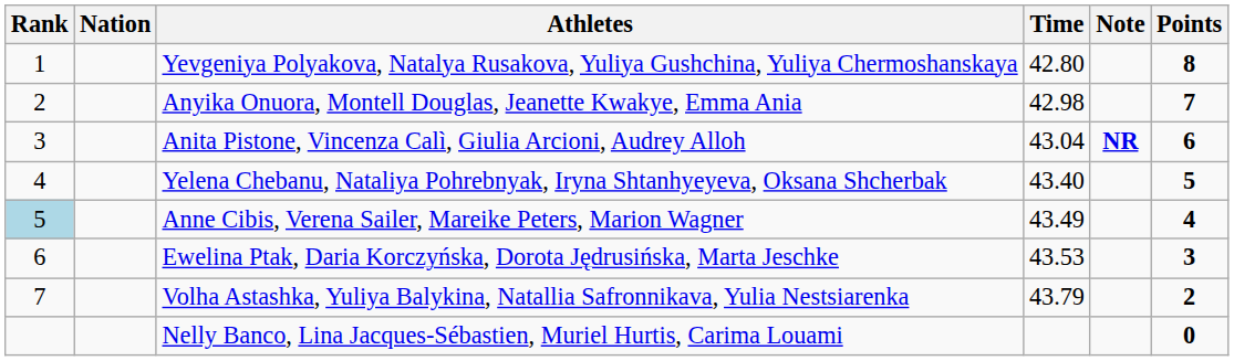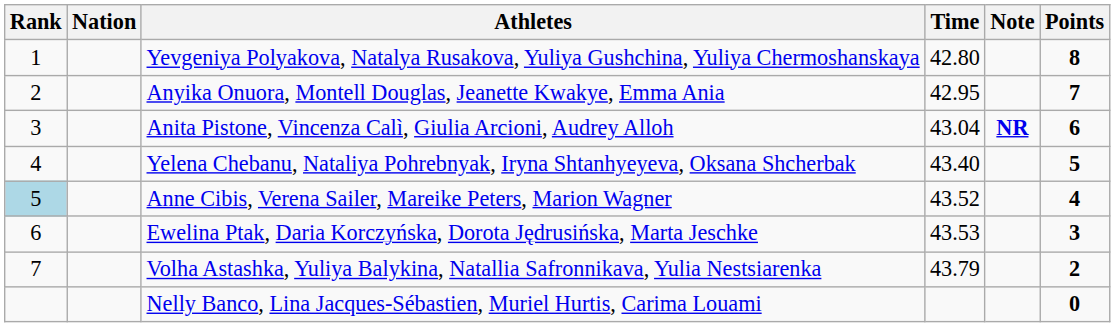Anyika Onuora, Montell Douglas, Jeanette Kwakye, Emma Ania | Time: 42.98 -> 42.95
Anne Cibis, Verena Sailer, Mareike Peters, Marion Wagner | Time: 43.49 -> 43.52
